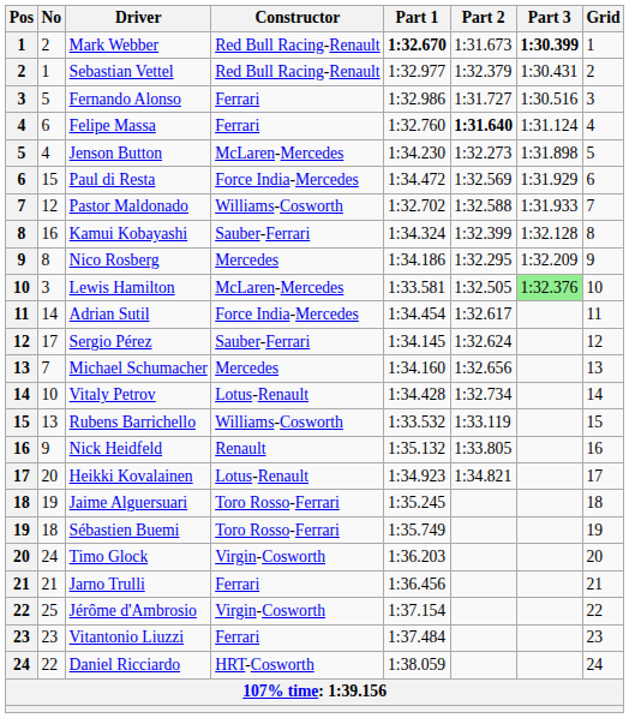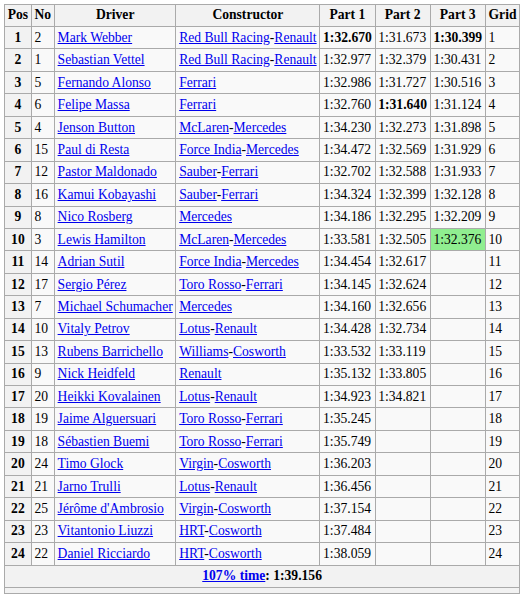Pastor Maldonado | Constructor: Williams-Cosworth -> Sauber-Ferrari
Sergio Pérez | Constructor: Sauber-Ferrari -> Toro Rosso-Ferrari
Jarno Trulli | Constructor: Ferrari -> Lotus-Renault
Vitantonio Liuzzi | Constructor: Ferrari -> HRT-Cosworth
